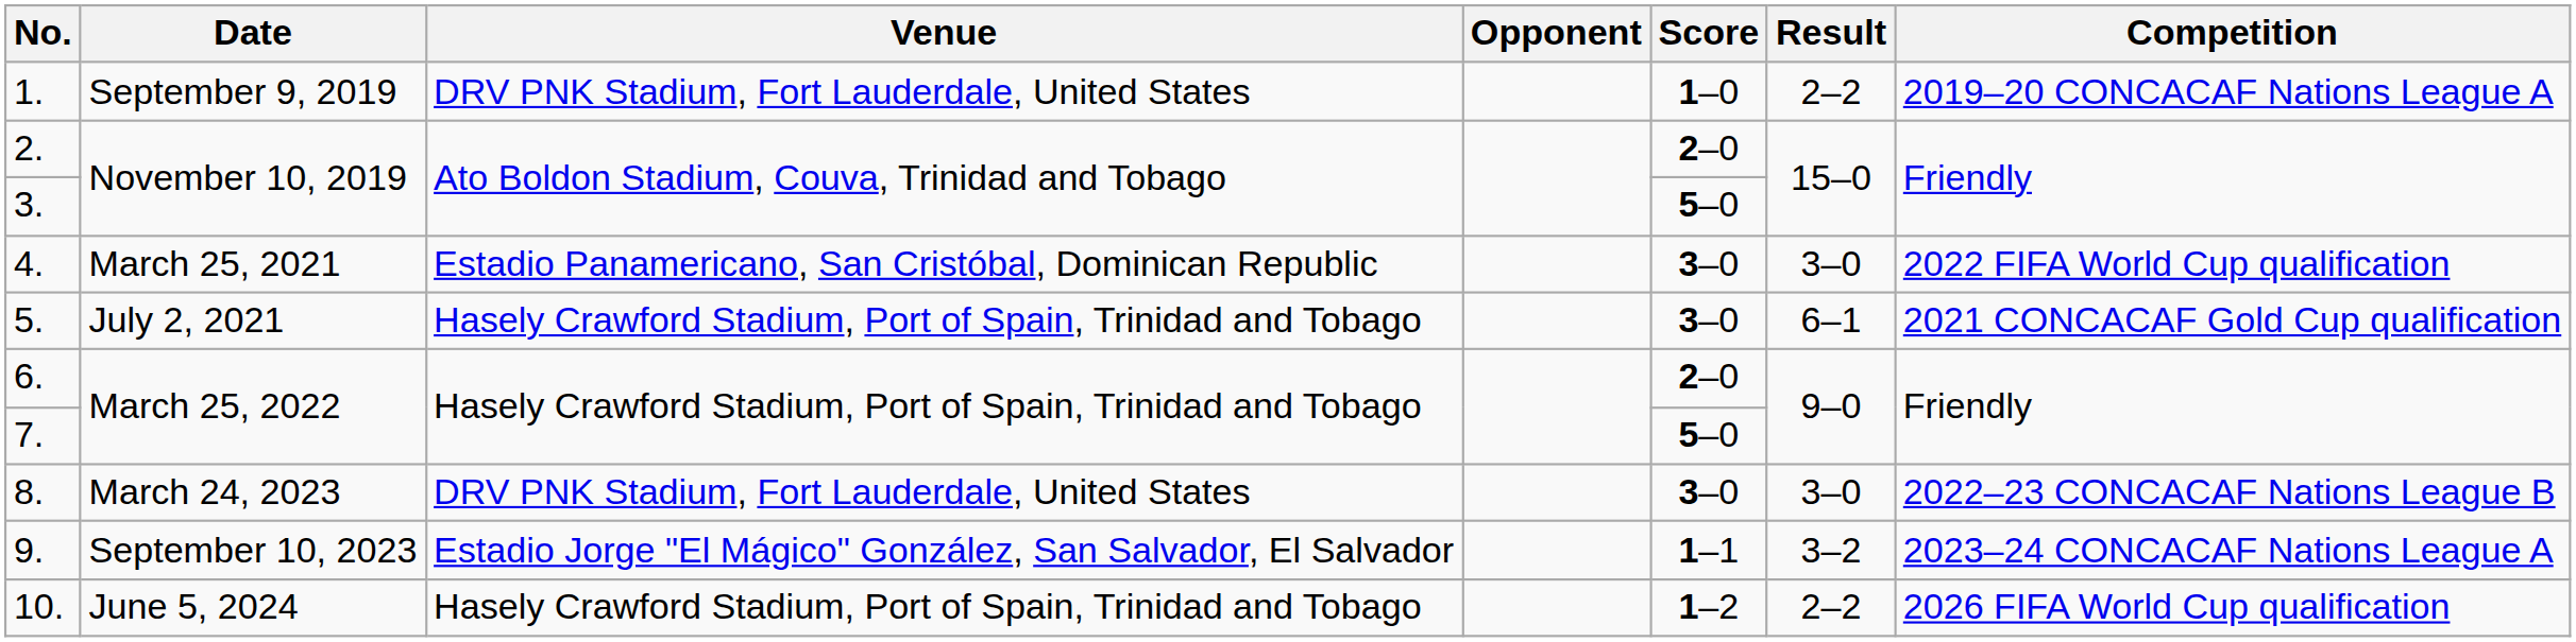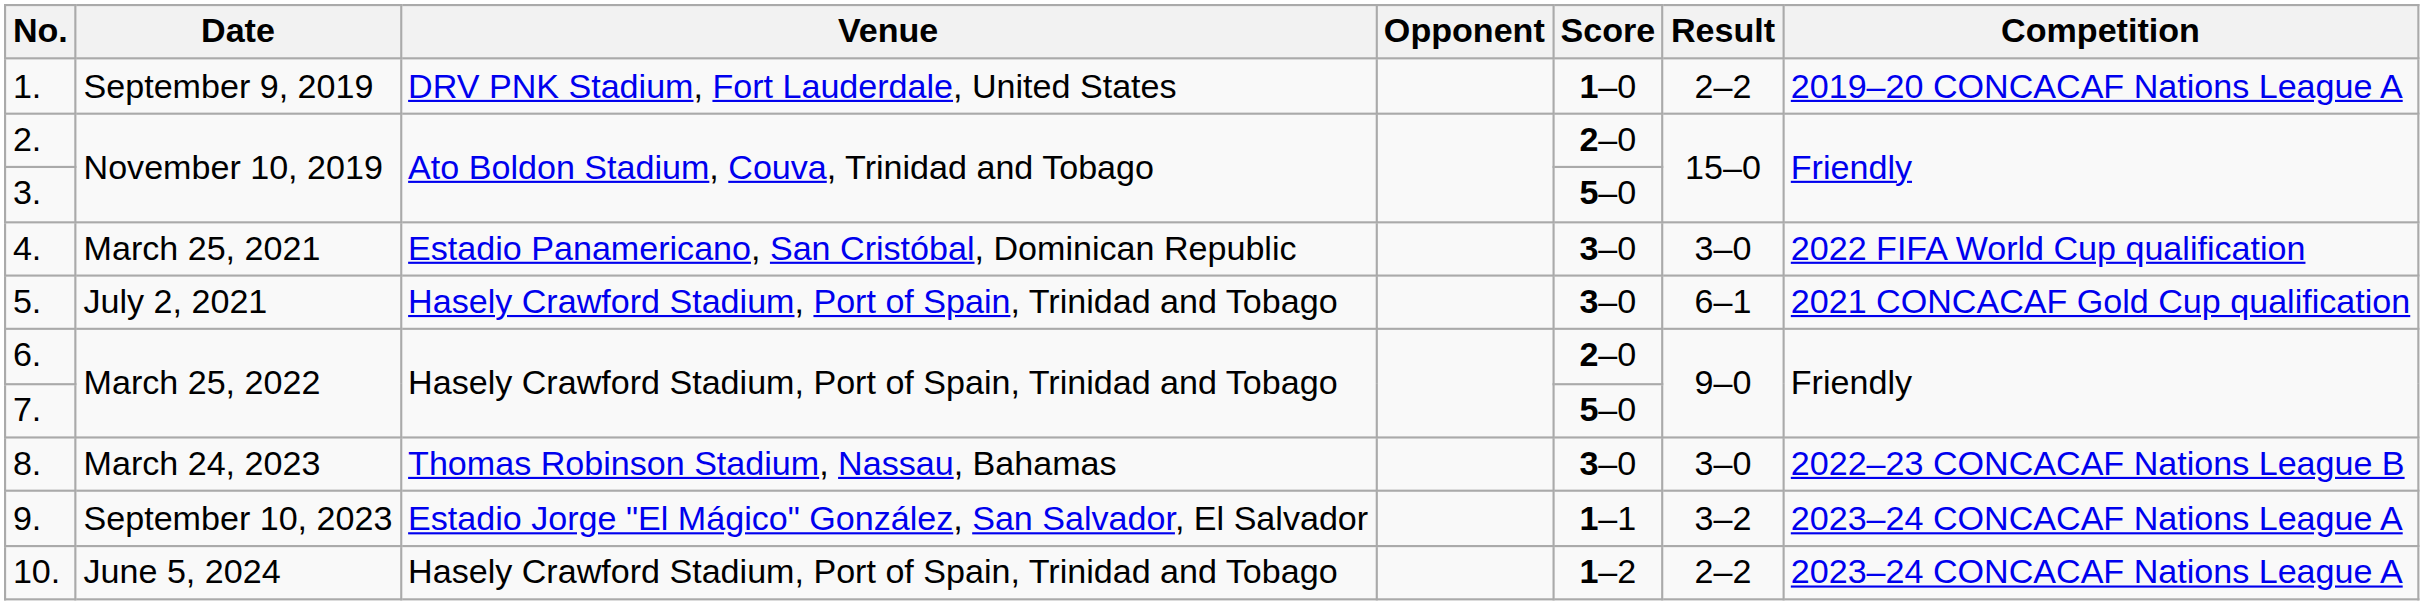8. | Venue: DRV PNK Stadium, Fort Lauderdale, United States -> Thomas Robinson Stadium, Nassau, Bahamas
10. | Competition: 2026 FIFA World Cup qualification -> 2023–24 CONCACAF Nations League A
